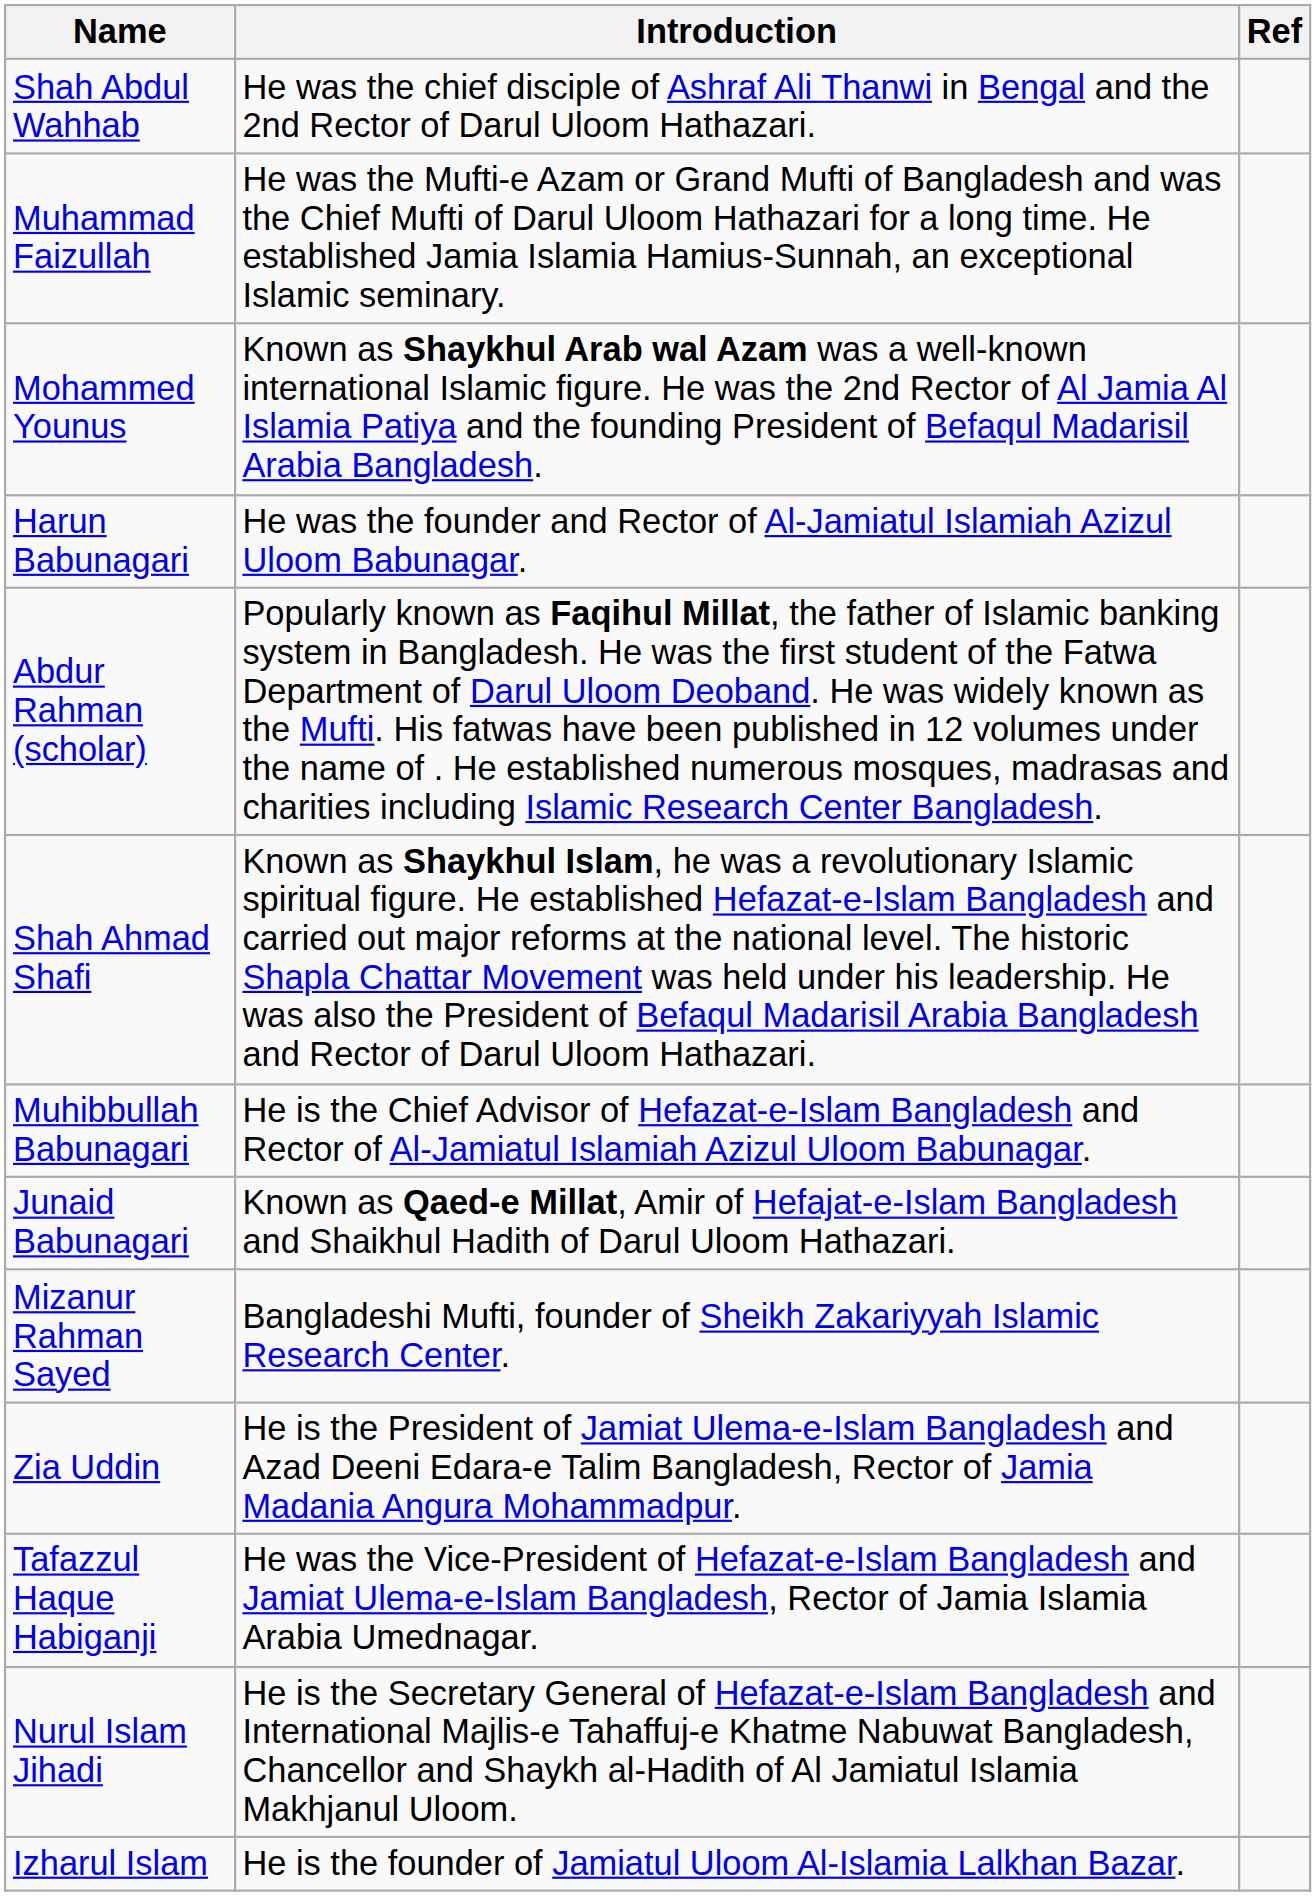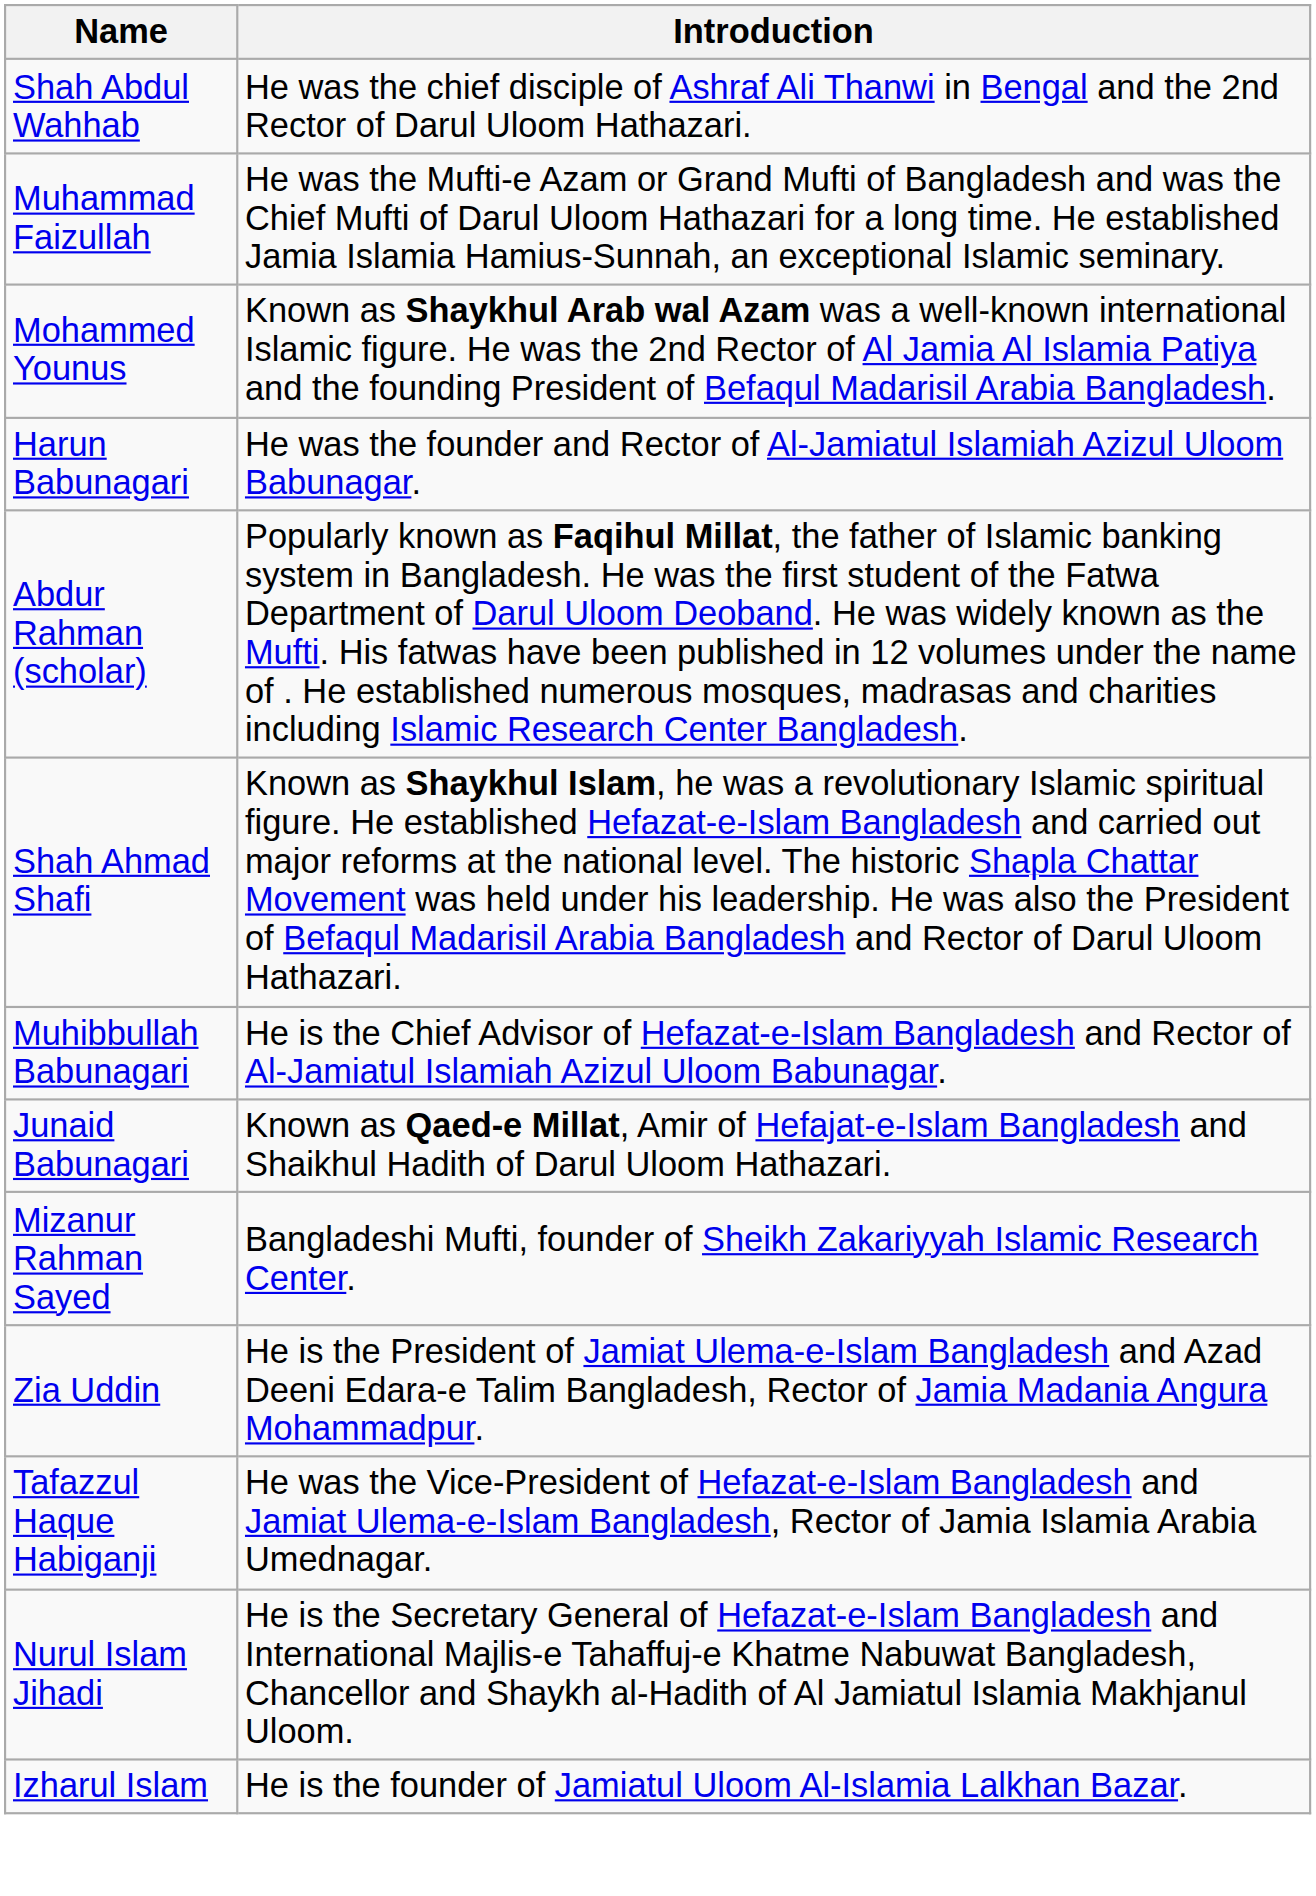- column: Ref
